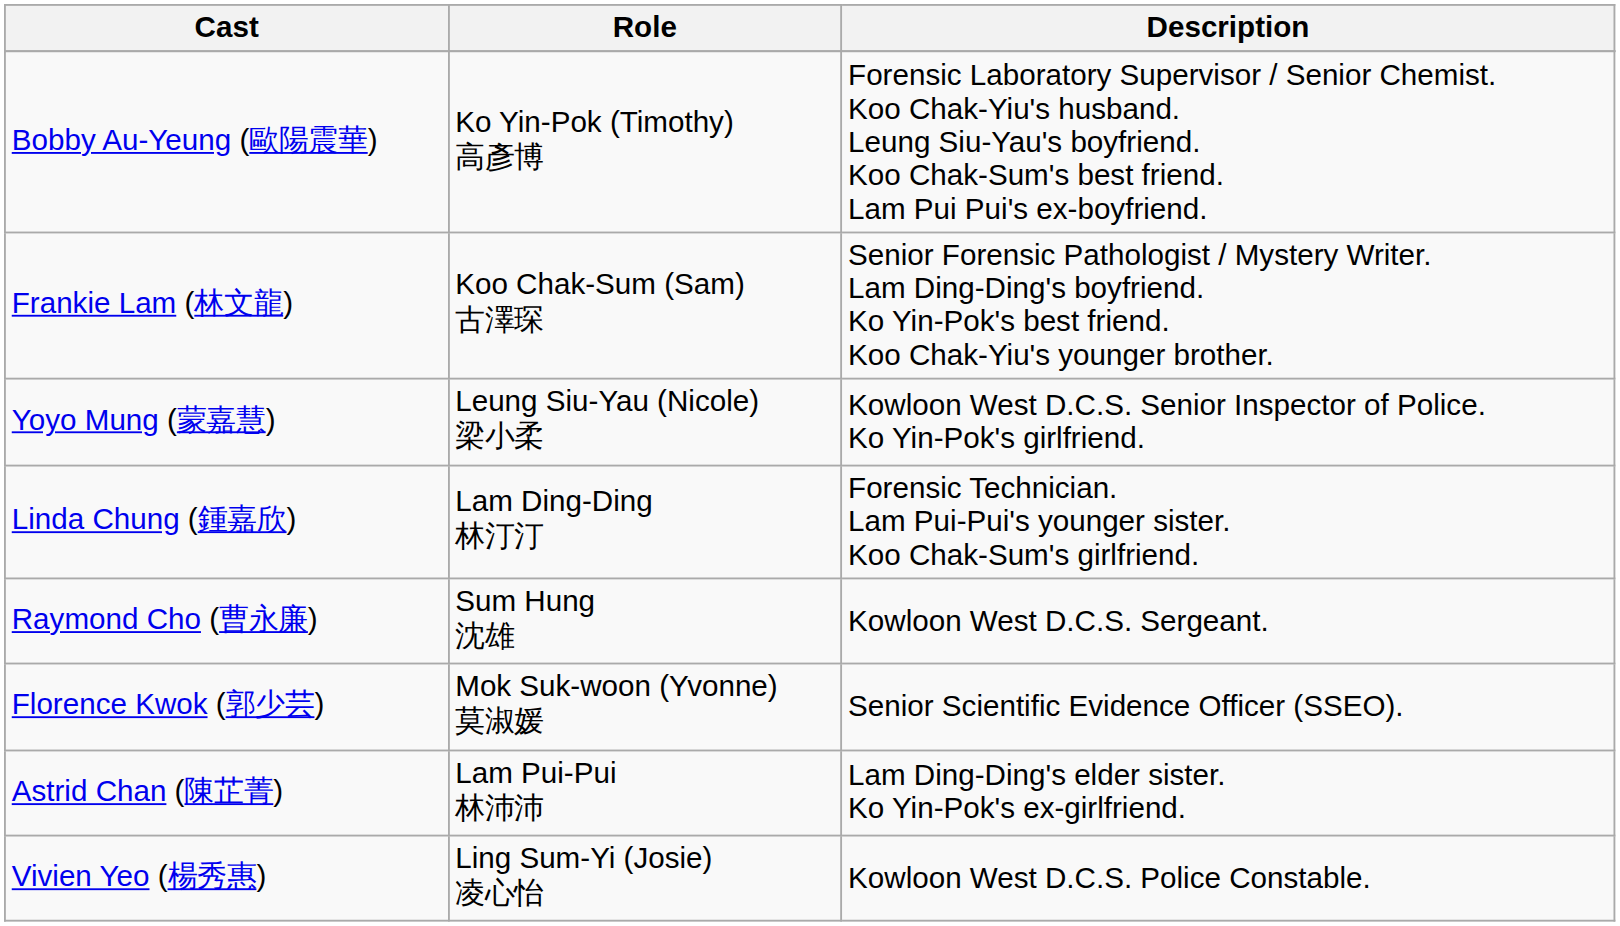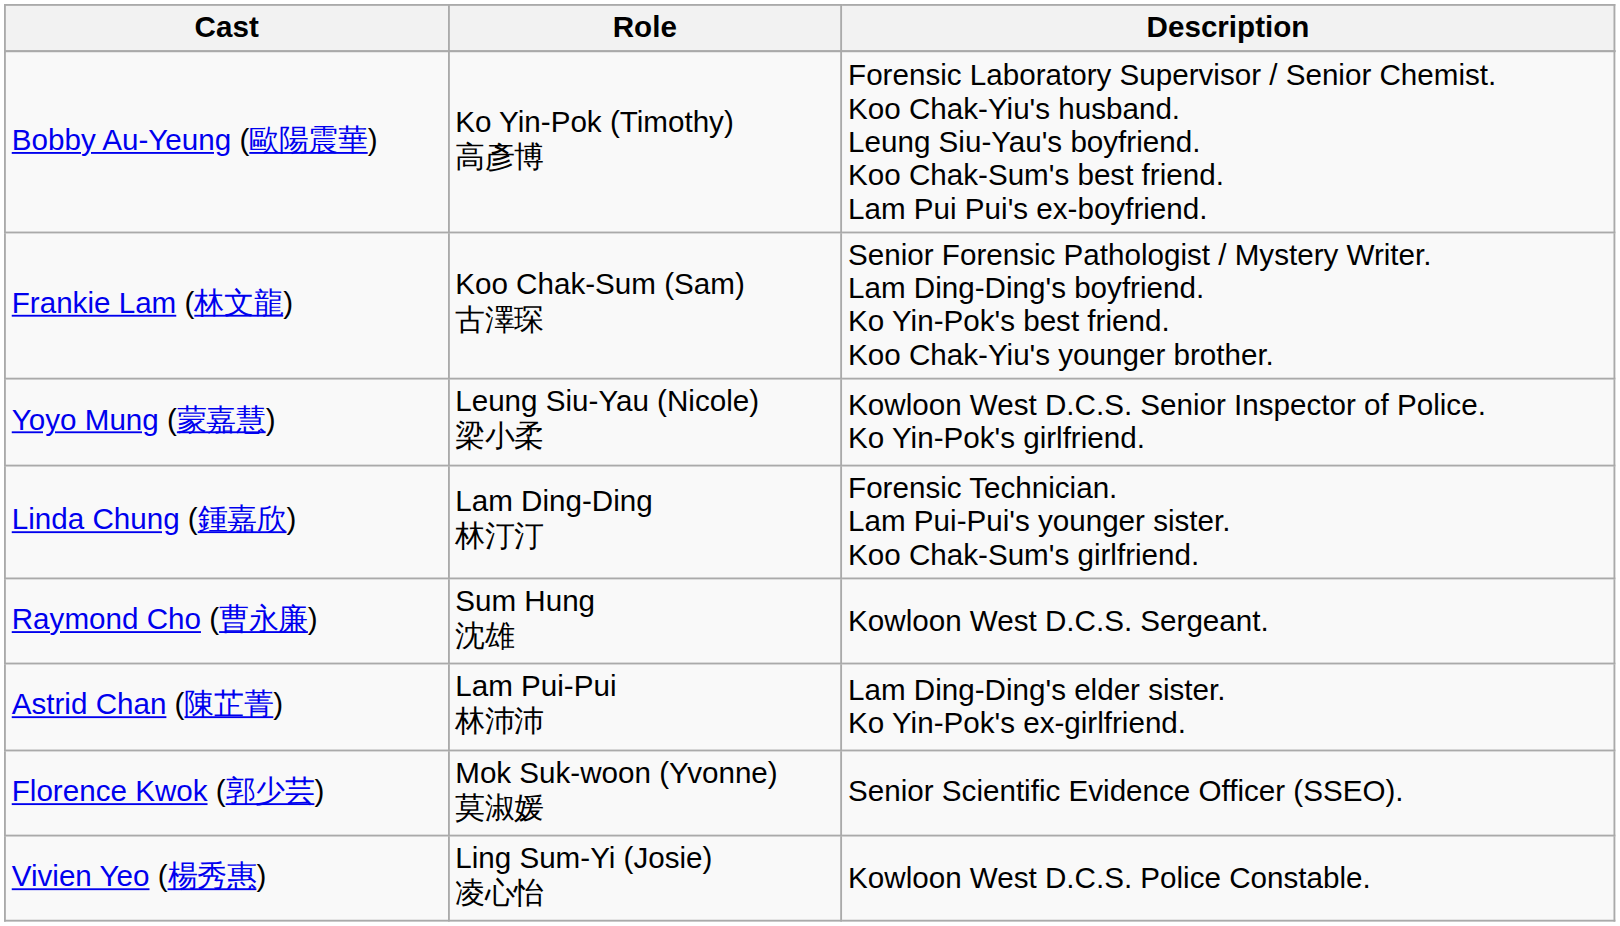rows swapped: Florence Kwok (郭少芸) <-> Astrid Chan (陳芷菁)
